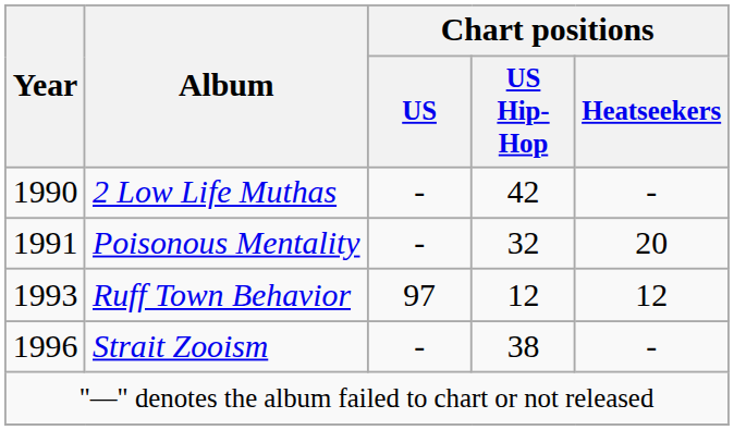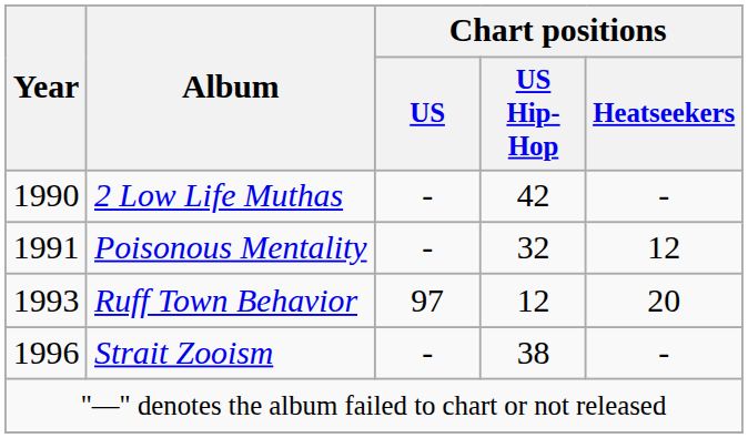Poisonous Mentality | Chart positions / Heatseekers: 20 -> 12
Ruff Town Behavior | Chart positions / Heatseekers: 12 -> 20
